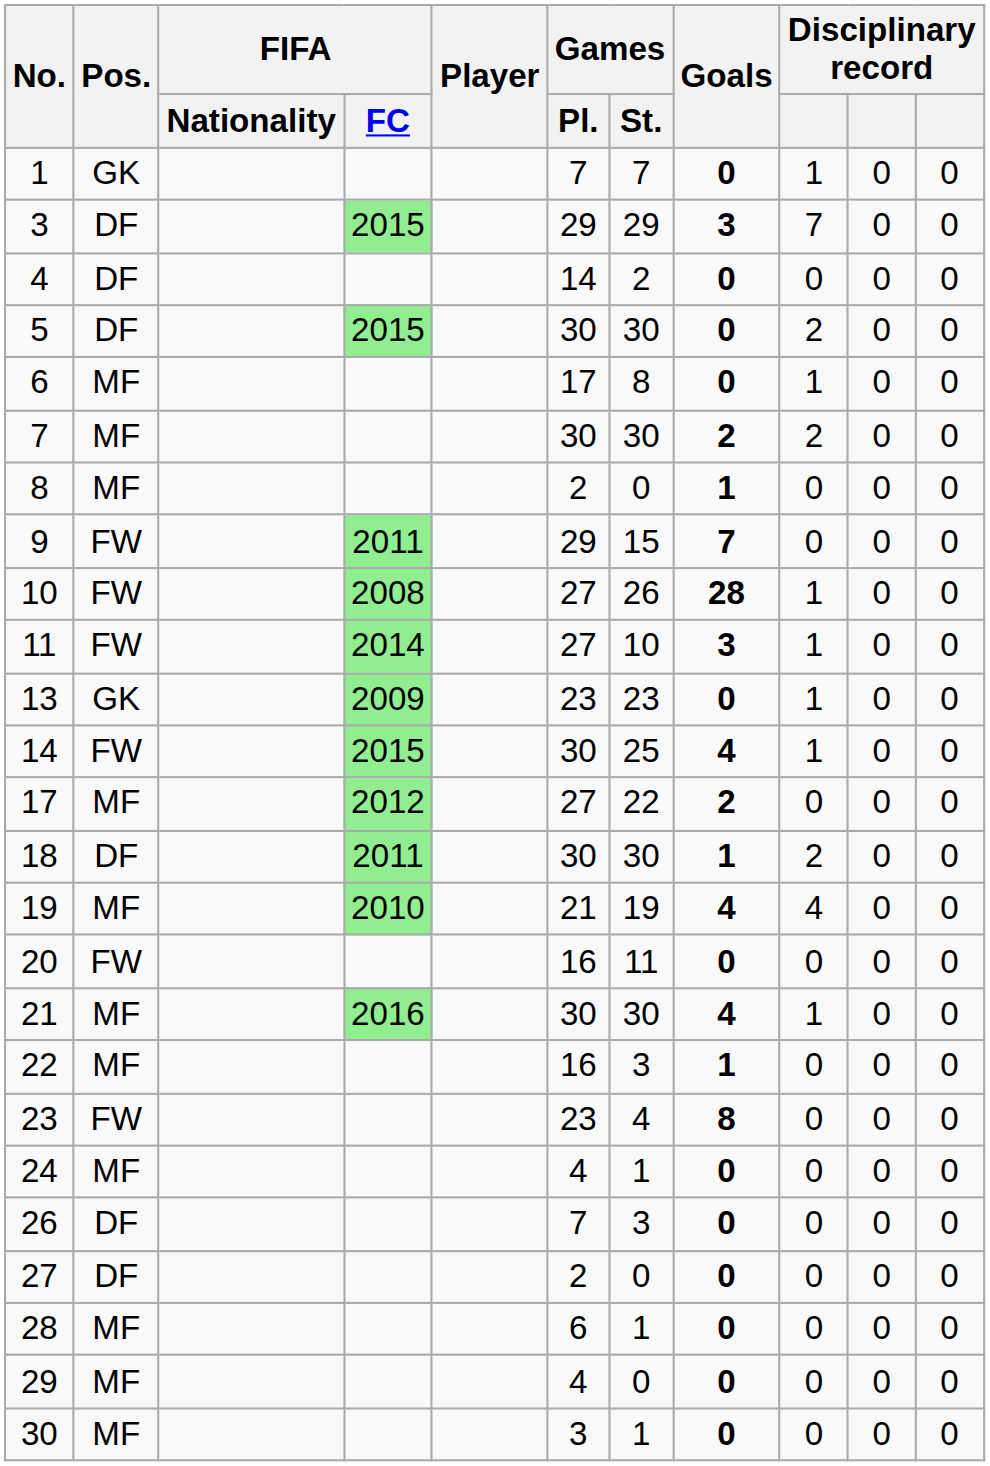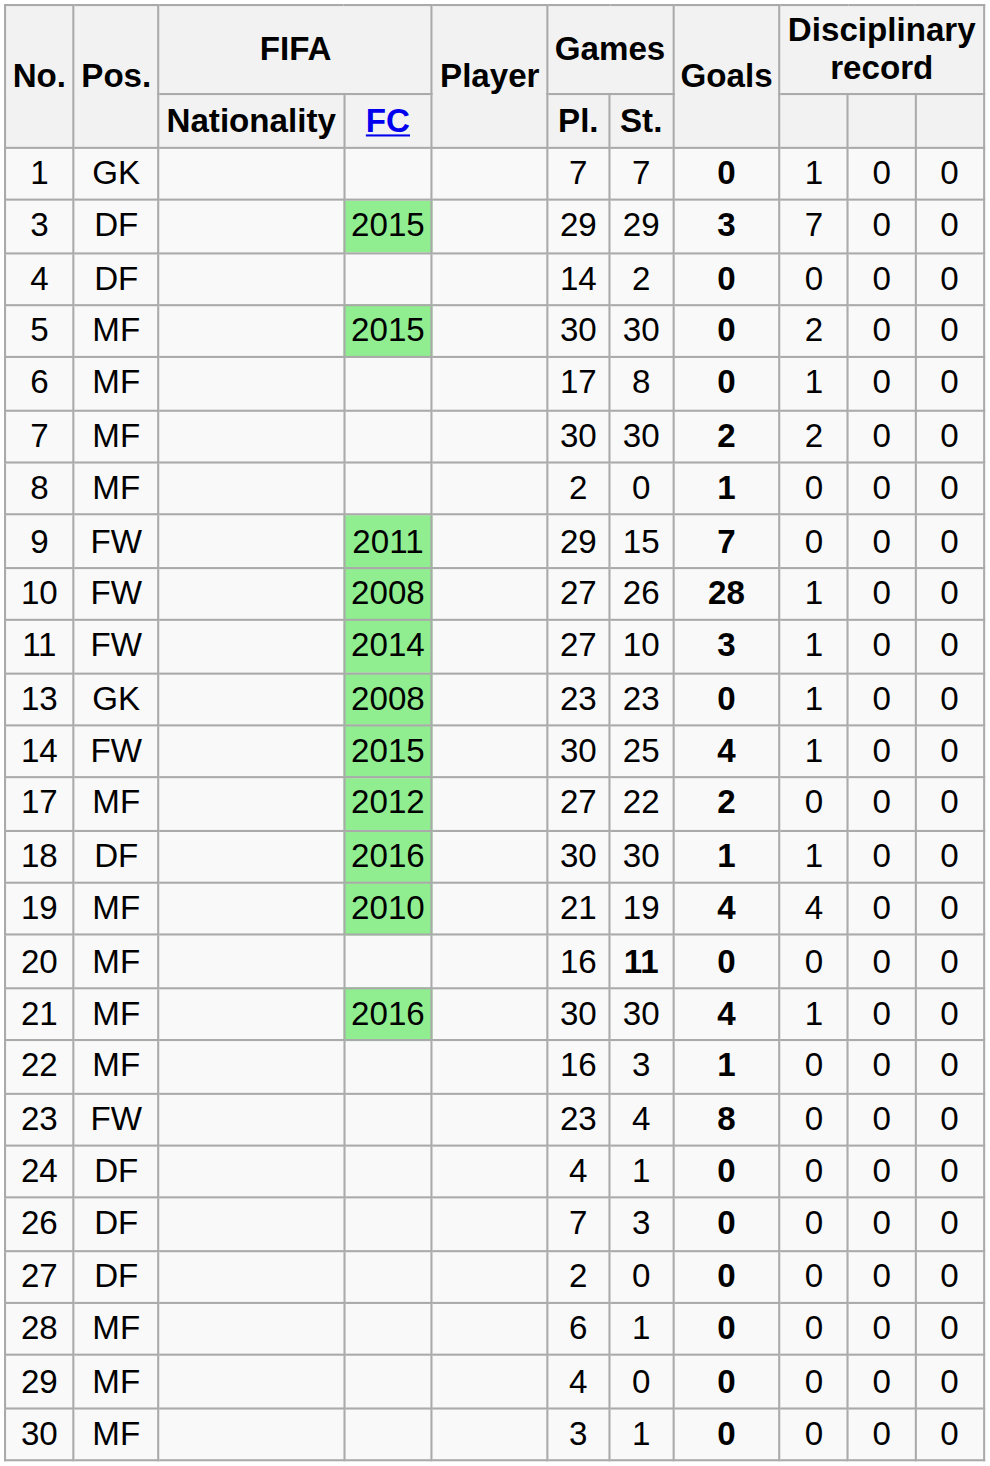5 | Pos.: DF -> MF
13 | FIFA / FC: 2009 -> 2008
18 | FIFA / FC: 2011 -> 2016
18 | column 9: 2 -> 1
20 | Pos.: FW -> MF
20 | Games / St.: normal -> bold
24 | Pos.: MF -> DF
